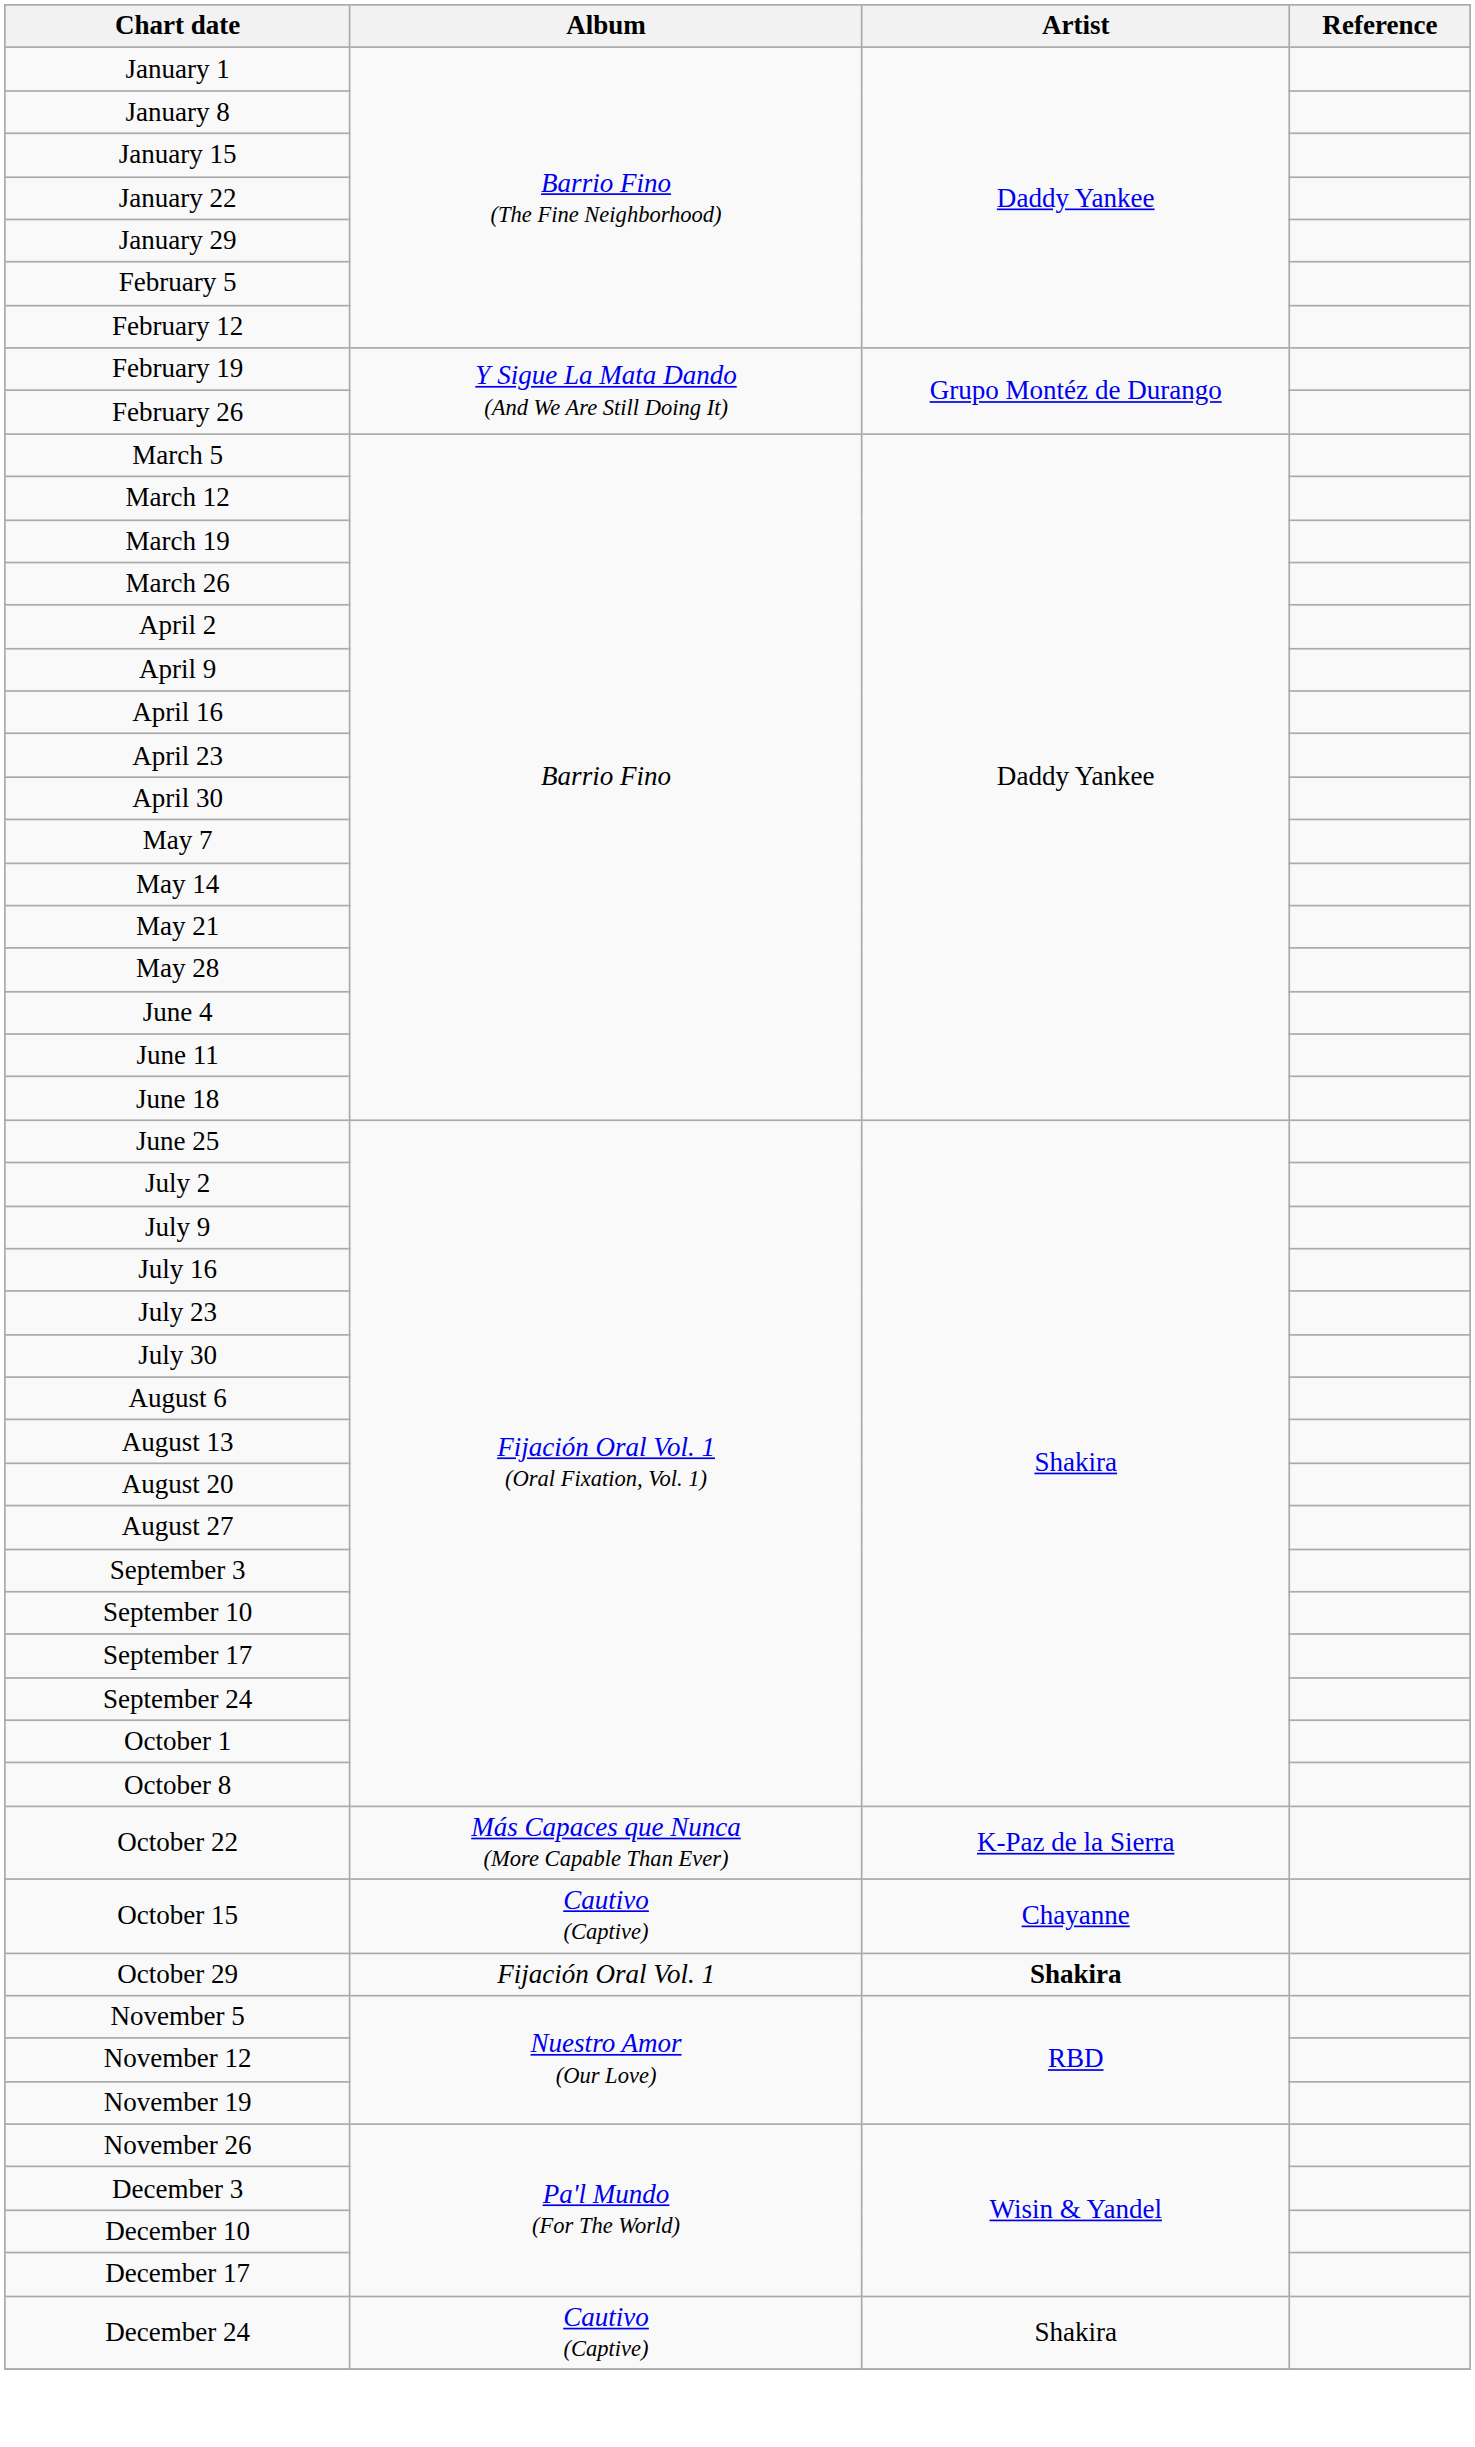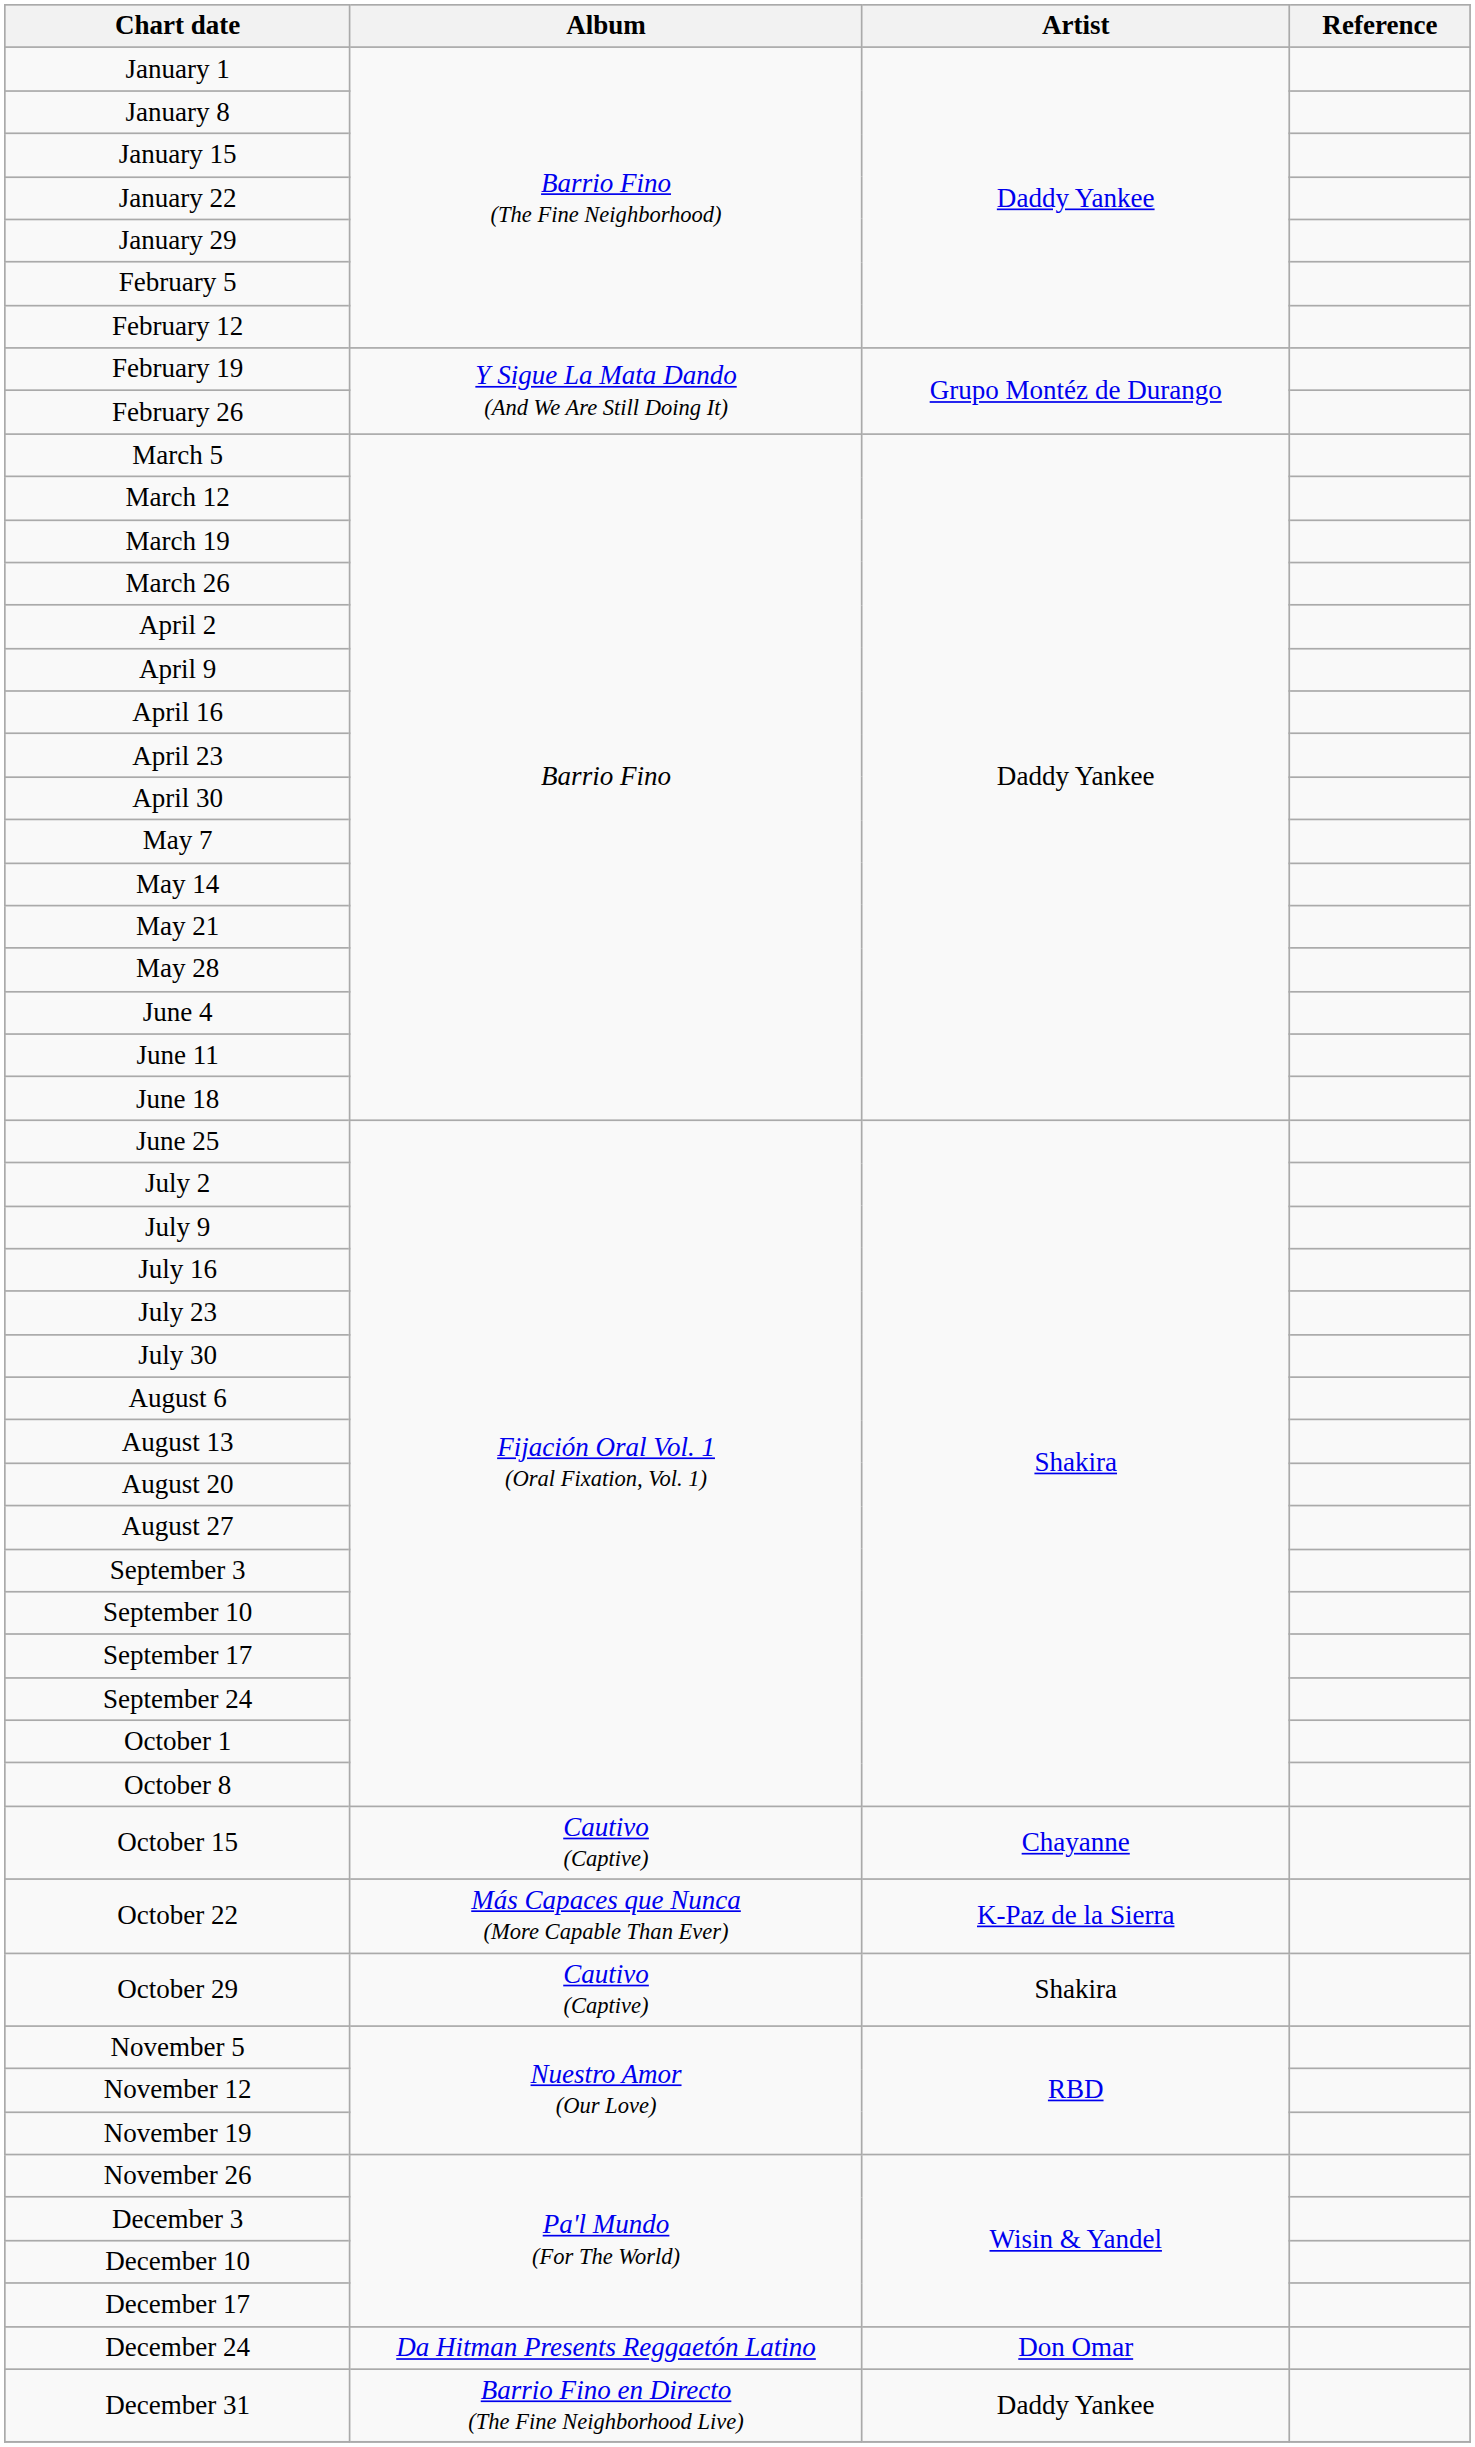rows swapped: October 15 <-> October 22
October 29 | Album: Fijación Oral Vol. 1 -> Cautivo (Captive)
October 29 | Artist: bold -> normal
December 24 | Album: Cautivo (Captive) -> Da Hitman Presents Reggaetón Latino
December 24 | Artist: Shakira -> Don Omar
+ row: December 31 | Barrio Fino en Directo (The Fine Neighborhood Live) | Daddy Yankee
